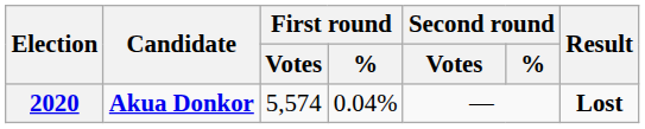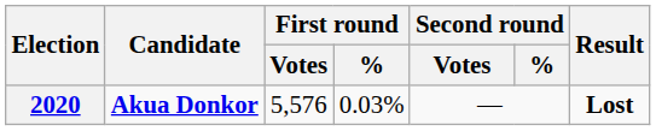2020 | First round / Votes: 5,574 -> 5,576
2020 | First round / %: 0.04% -> 0.03%
